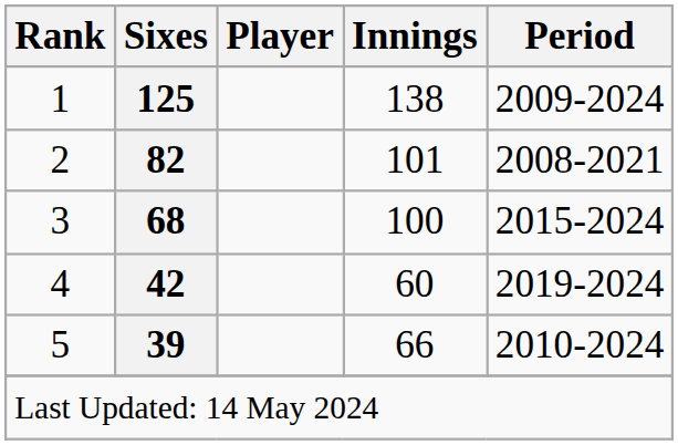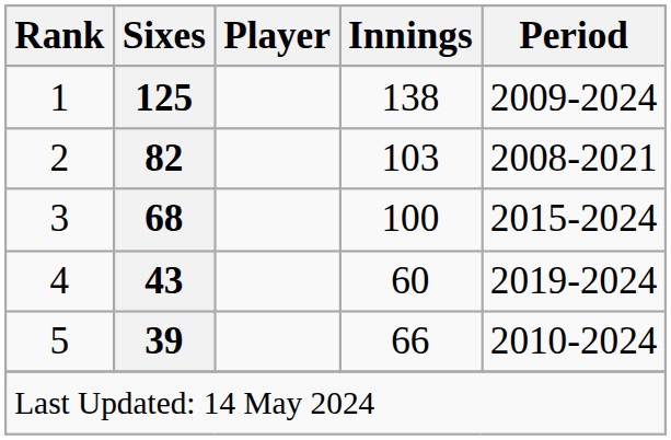2 | Innings: 101 -> 103
4 | Sixes: 42 -> 43
